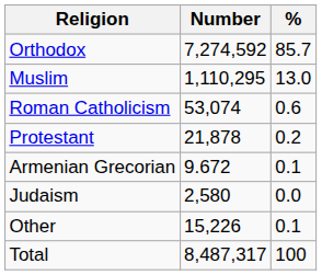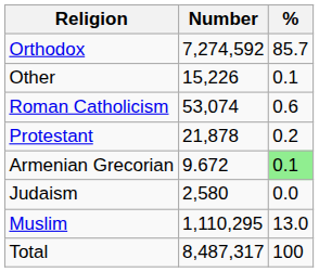rows swapped: Muslim <-> Other
Armenian Grecorian | %: no background -> lightgreen background
